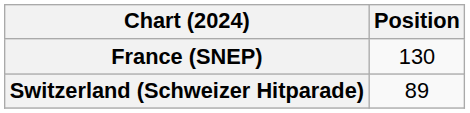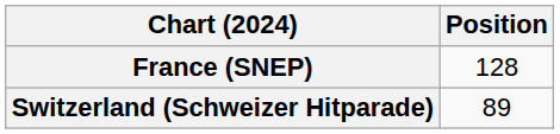France (SNEP) | Position: 130 -> 128
